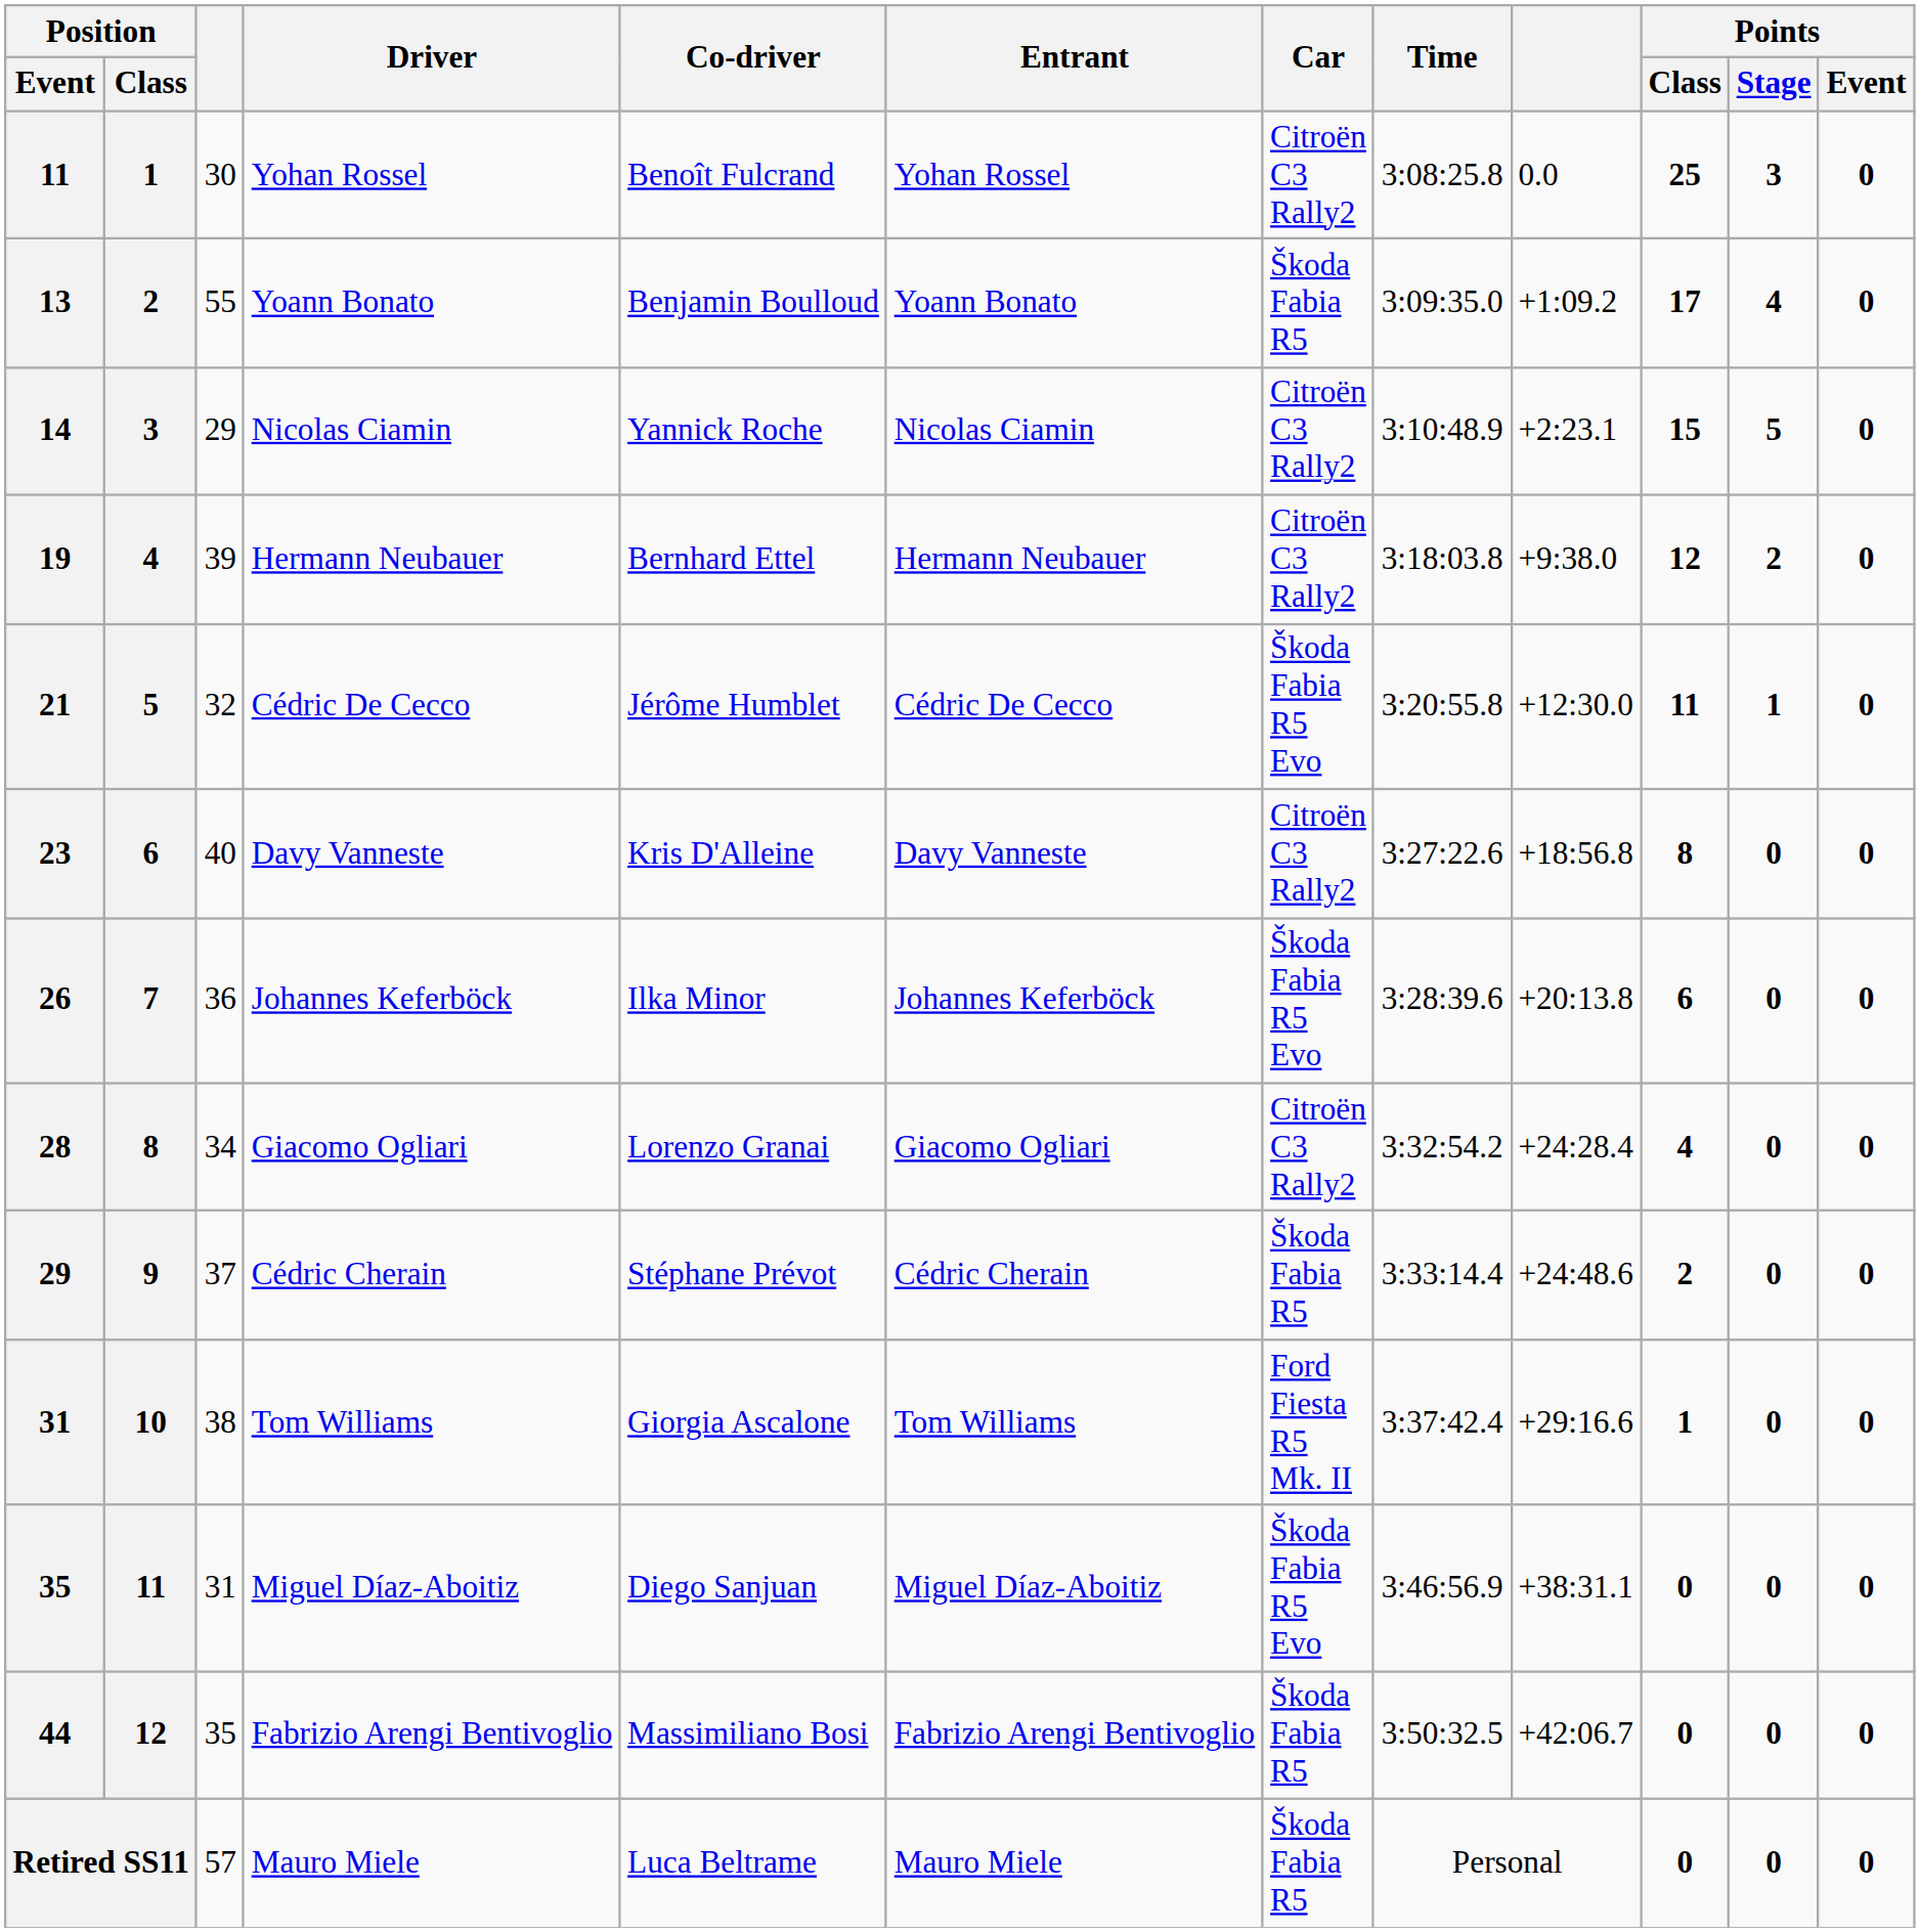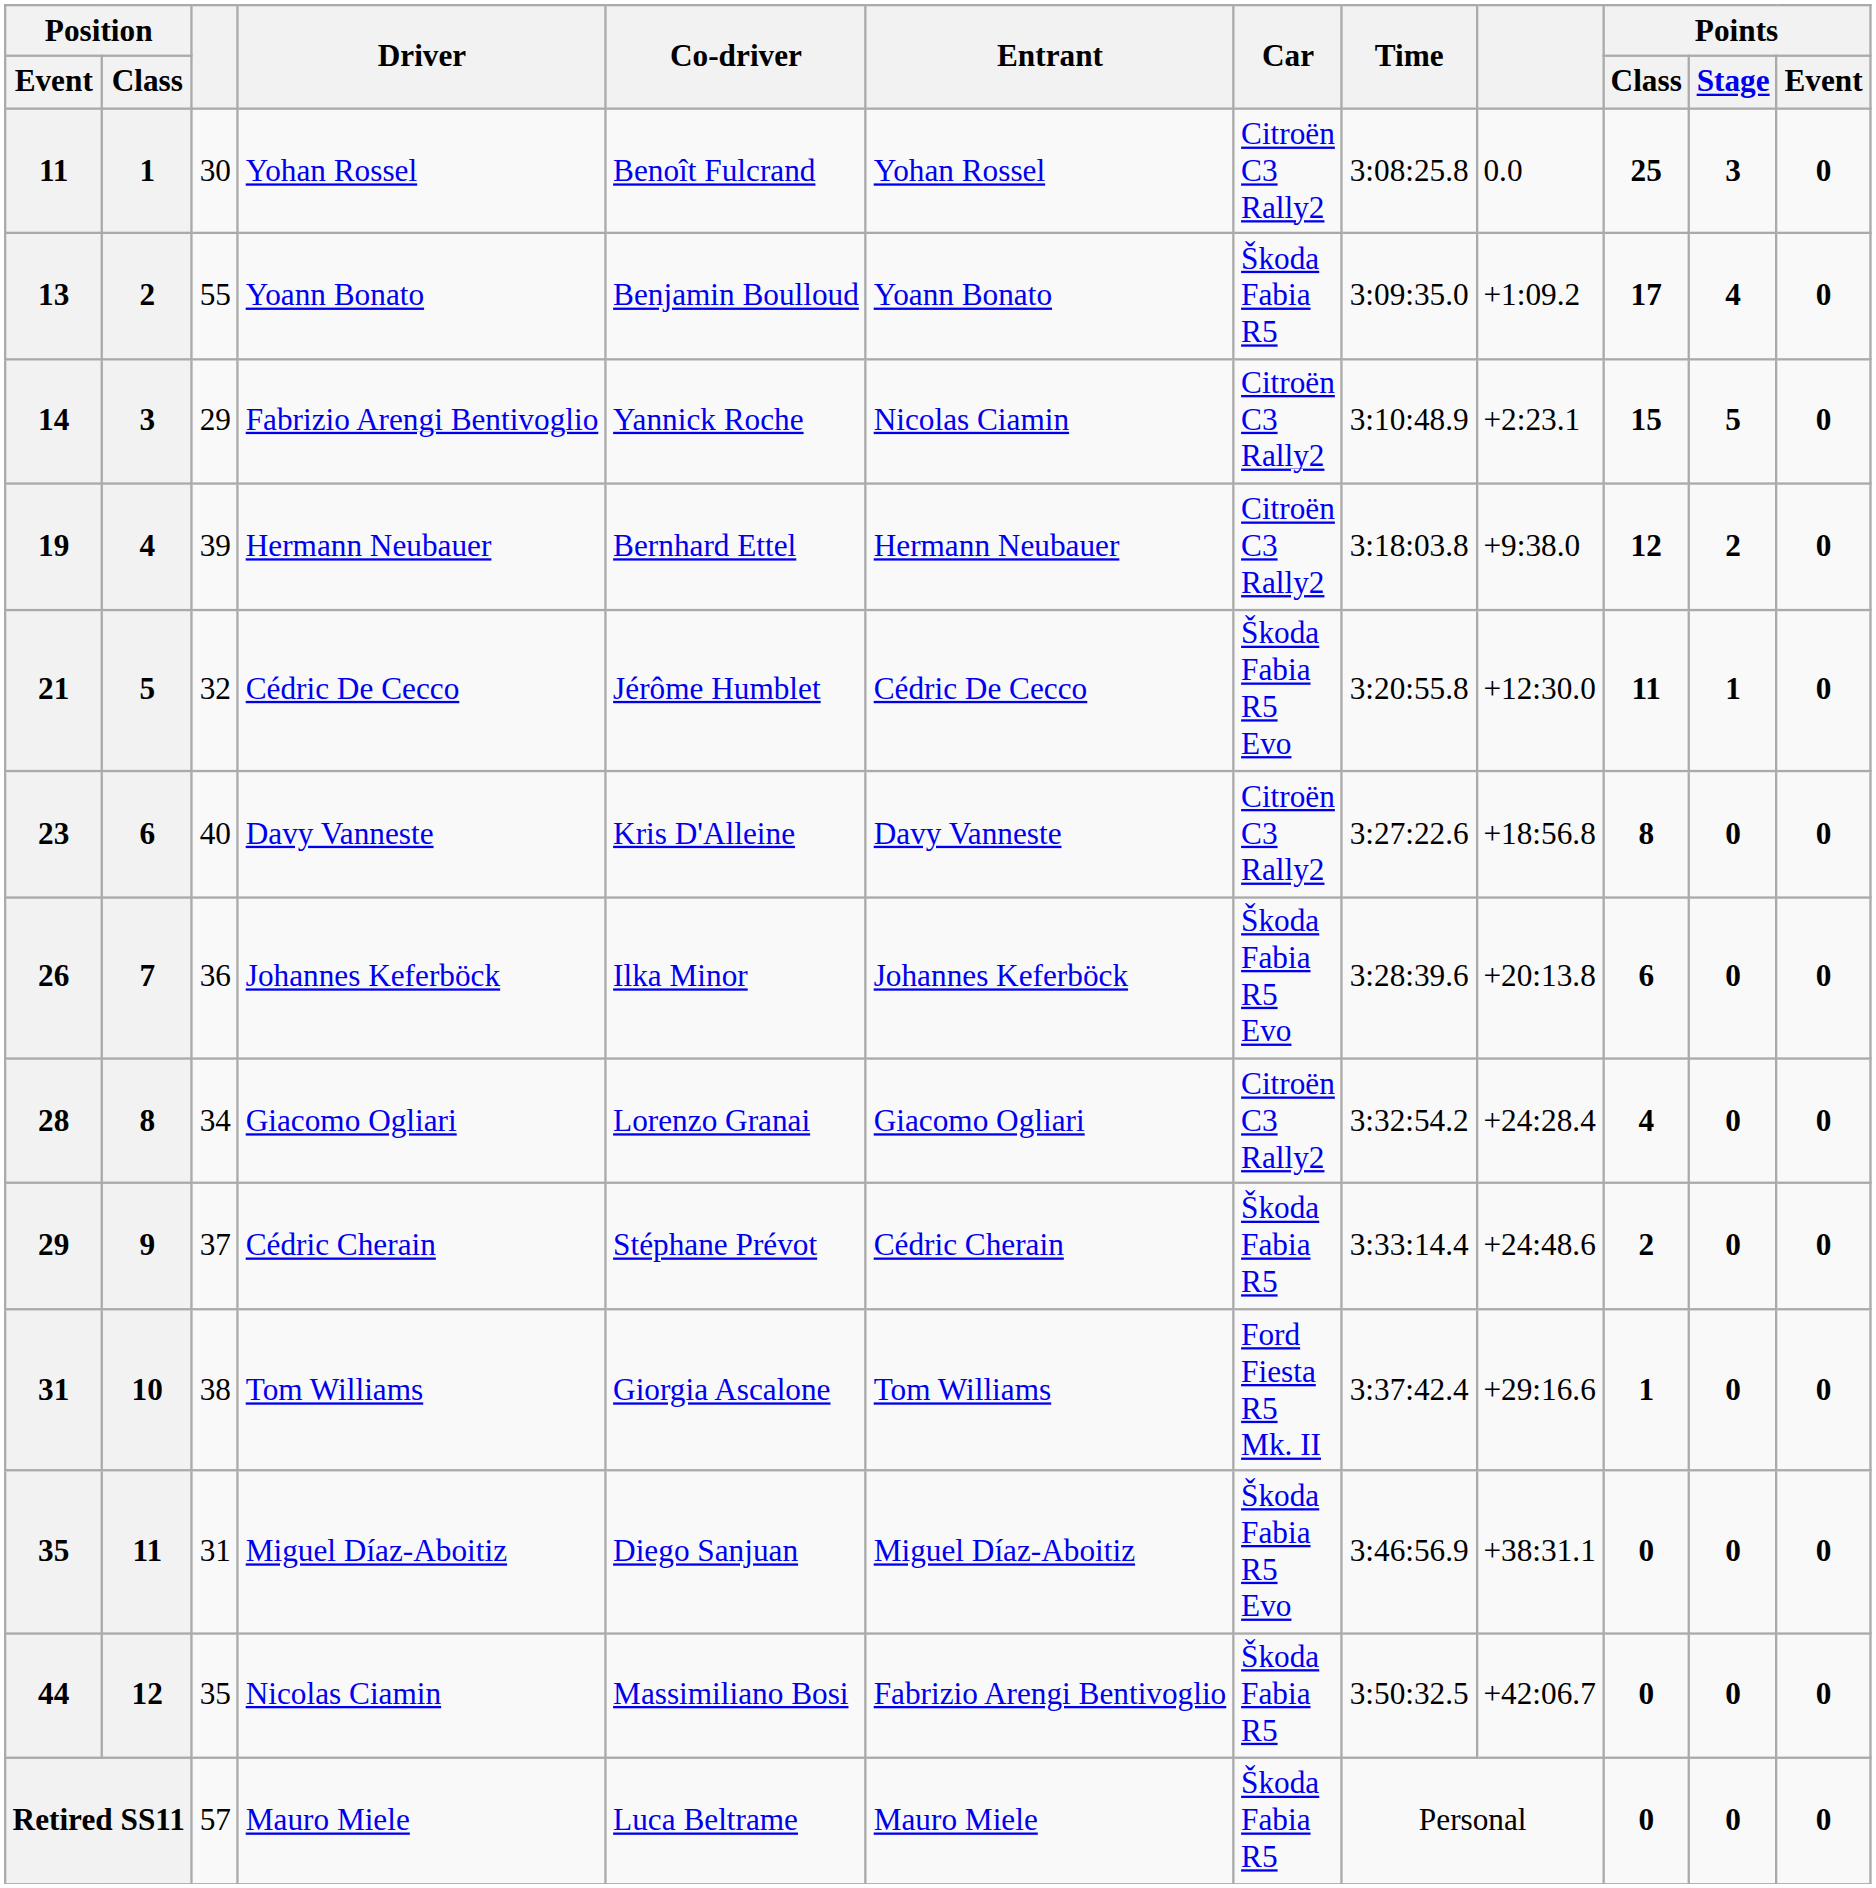14 | Driver: Nicolas Ciamin -> Fabrizio Arengi Bentivoglio
44 | Driver: Fabrizio Arengi Bentivoglio -> Nicolas Ciamin
